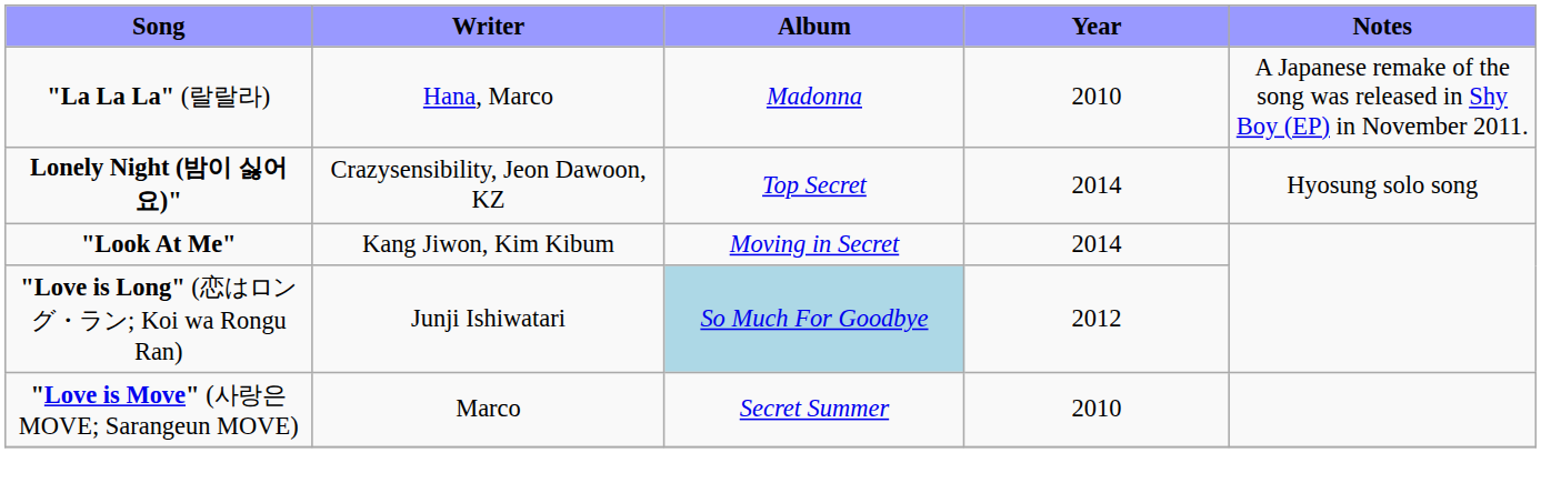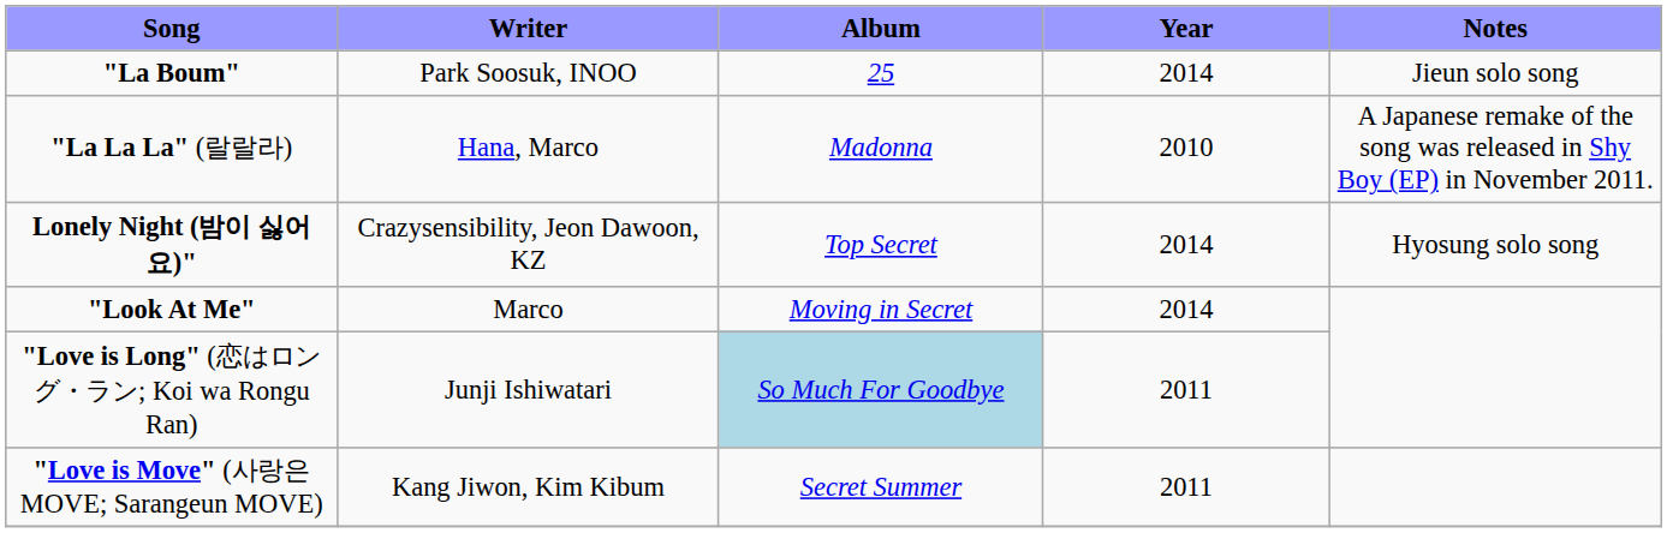+ row: "La Boum" | Park Soosuk, INOO | 25 | 2014 | Jieun solo song
"Look At Me" | Writer: Kang Jiwon, Kim Kibum -> Marco
"Love is Long" (恋はロング・ラン; Koi wa Rongu Ran) | Year: 2012 -> 2011
"Love is Move" (사랑은 MOVE; Sarangeun MOVE) | Writer: Marco -> Kang Jiwon, Kim Kibum
"Love is Move" (사랑은 MOVE; Sarangeun MOVE) | Year: 2010 -> 2011
